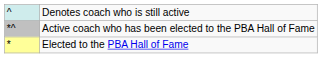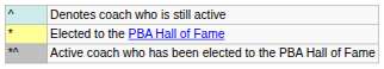rows swapped: Elected to the PBA Hall of Fame <-> Active coach who has been elected to the PBA Hall of Fame
